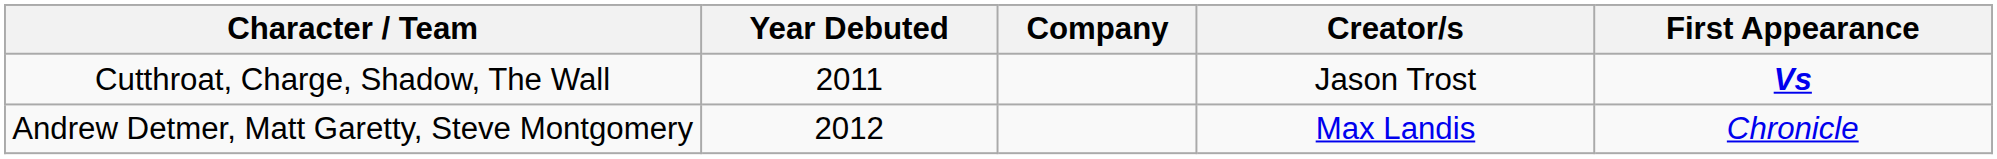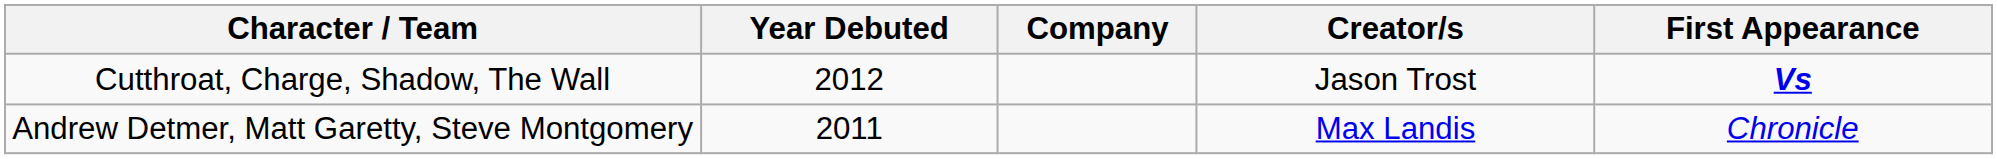Cutthroat, Charge, Shadow, The Wall | Year Debuted: 2011 -> 2012
Andrew Detmer, Matt Garetty, Steve Montgomery | Year Debuted: 2012 -> 2011
